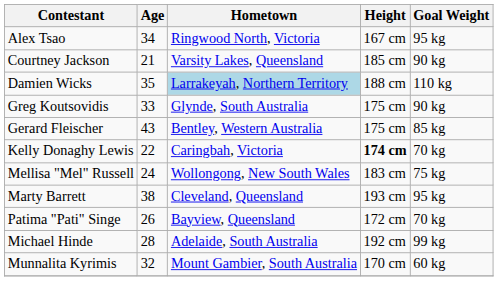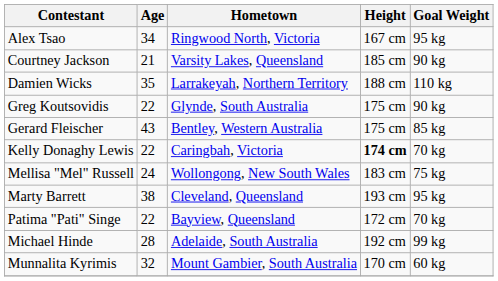Damien Wicks | Hometown: lightblue background -> no background
Greg Koutsovidis | Age: 33 -> 22
Patima "Pati" Singe | Age: 26 -> 22
